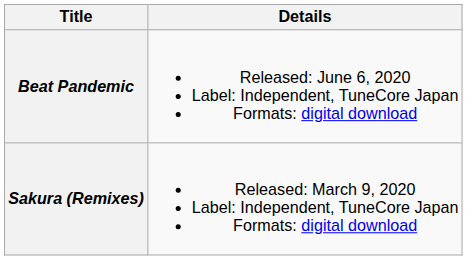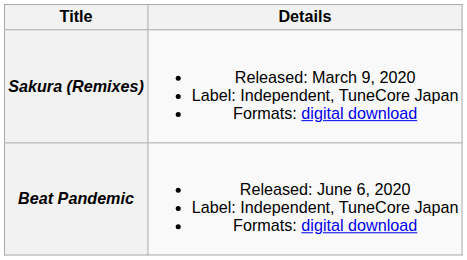rows swapped: Sakura (Remixes) <-> Beat Pandemic
